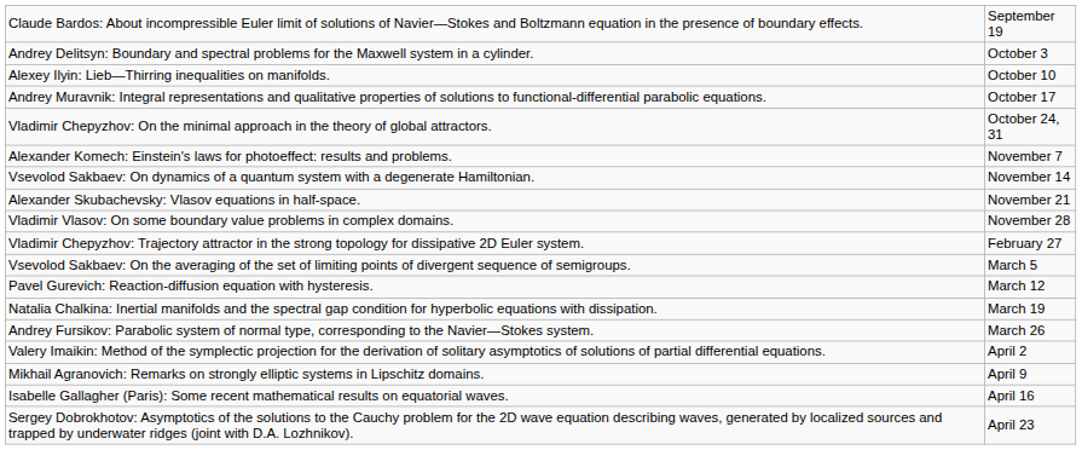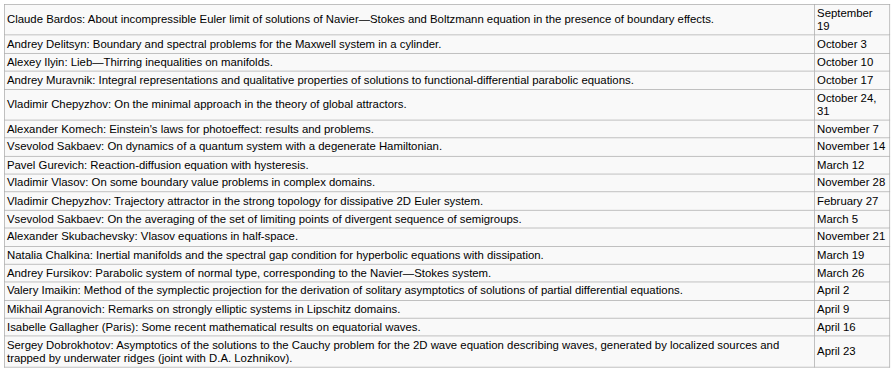rows swapped: Alexander Skubachevsky: Vlasov equations in half-space. <-> Pavel Gurevich: Reaction-diffusion equation with hysteresis.
